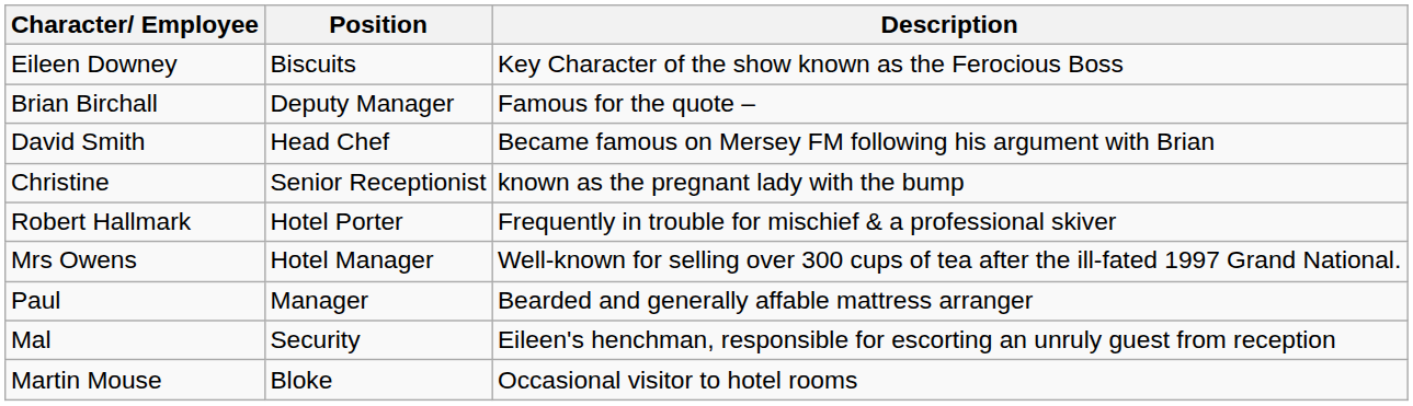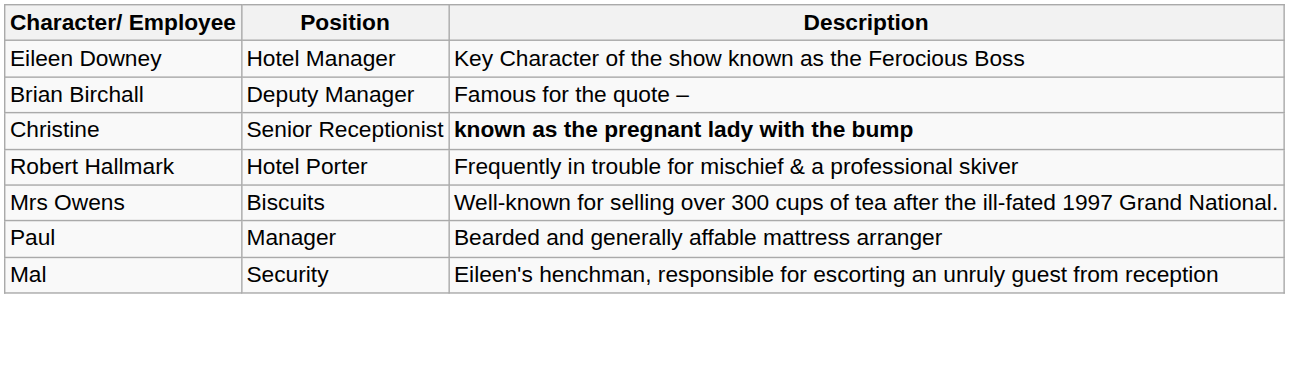Eileen Downey | Position: Biscuits -> Hotel Manager
- row: David Smith | Head Chef | Became famous on Mersey FM following his argument with Brian
Christine | Description: normal -> bold
Mrs Owens | Position: Hotel Manager -> Biscuits
- row: Martin Mouse | Bloke | Occasional visitor to hotel rooms
